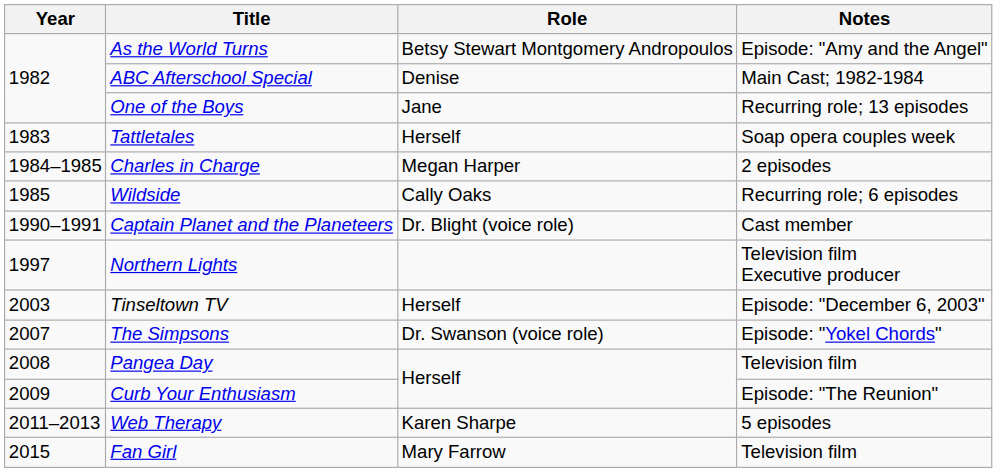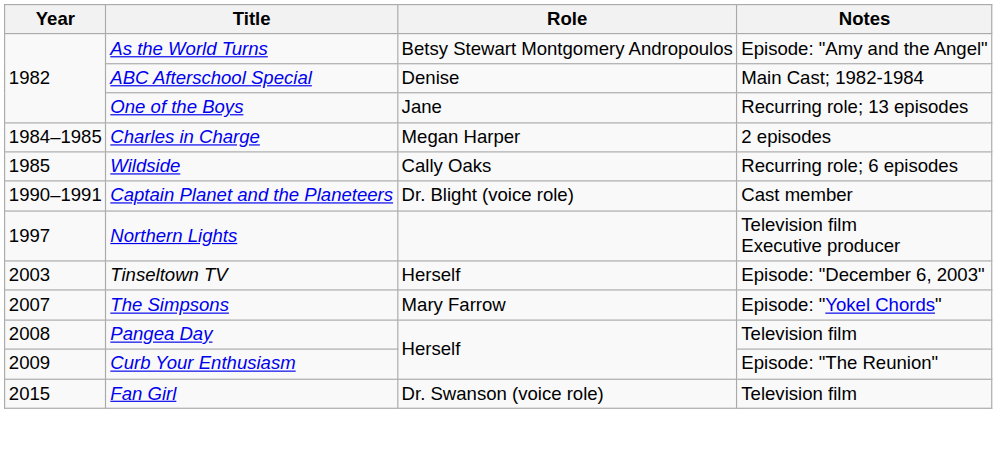- row: 1983 | Tattletales | Herself | Soap opera couples week
The Simpsons | Role: Dr. Swanson (voice role) -> Mary Farrow
- row: 2011–2013 | Web Therapy | Karen Sharpe | 5 episodes
Fan Girl | Role: Mary Farrow -> Dr. Swanson (voice role)
